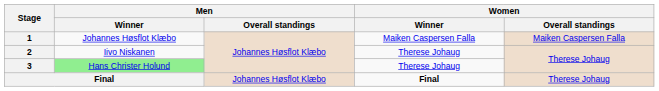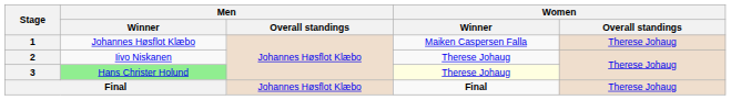1 | Women / Overall standings: Maiken Caspersen Falla -> Therese Johaug
3 | Women / Winner: no background -> lightyellow background
